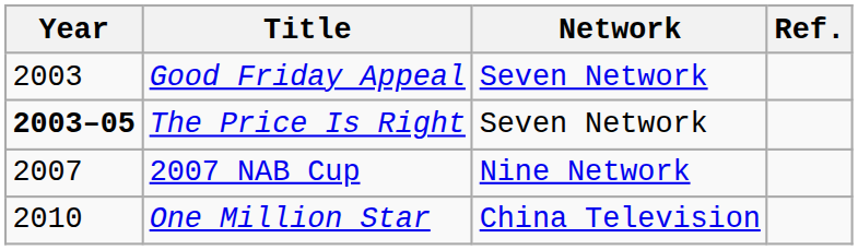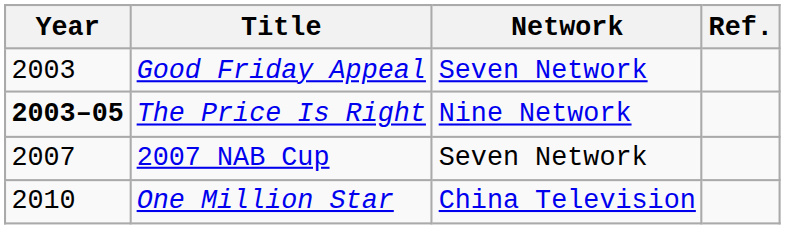The Price Is Right | Network: Seven Network -> Nine Network
2007 NAB Cup | Network: Nine Network -> Seven Network
